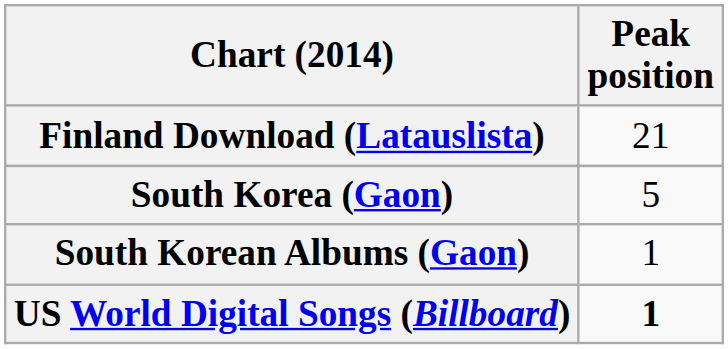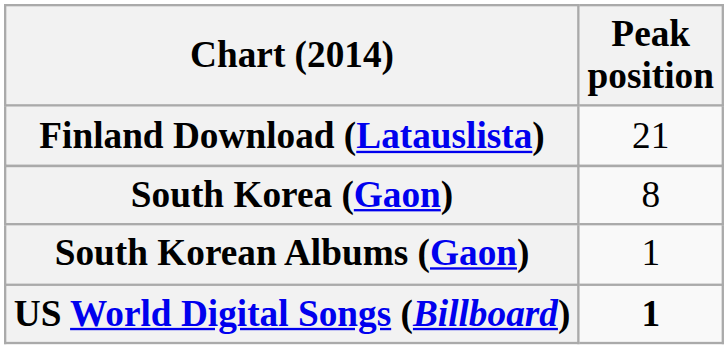South Korea (Gaon) | Peak position: 5 -> 8
